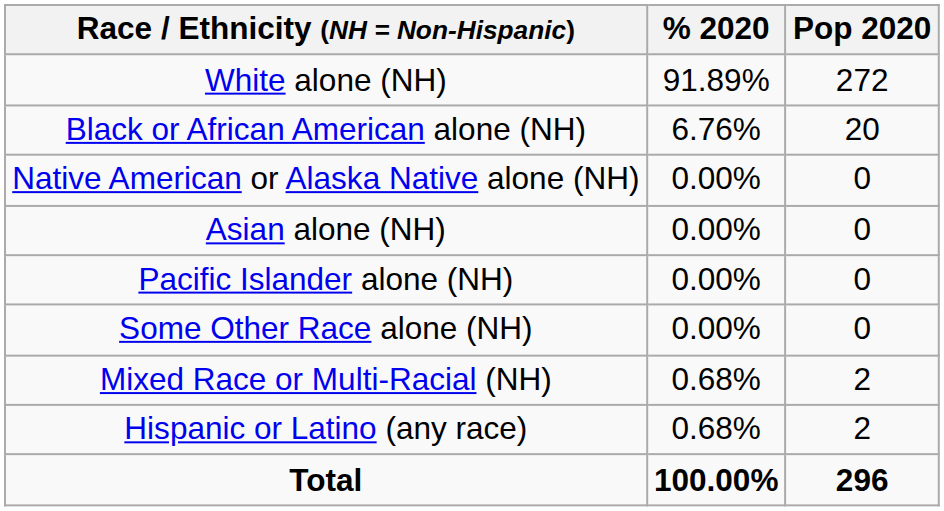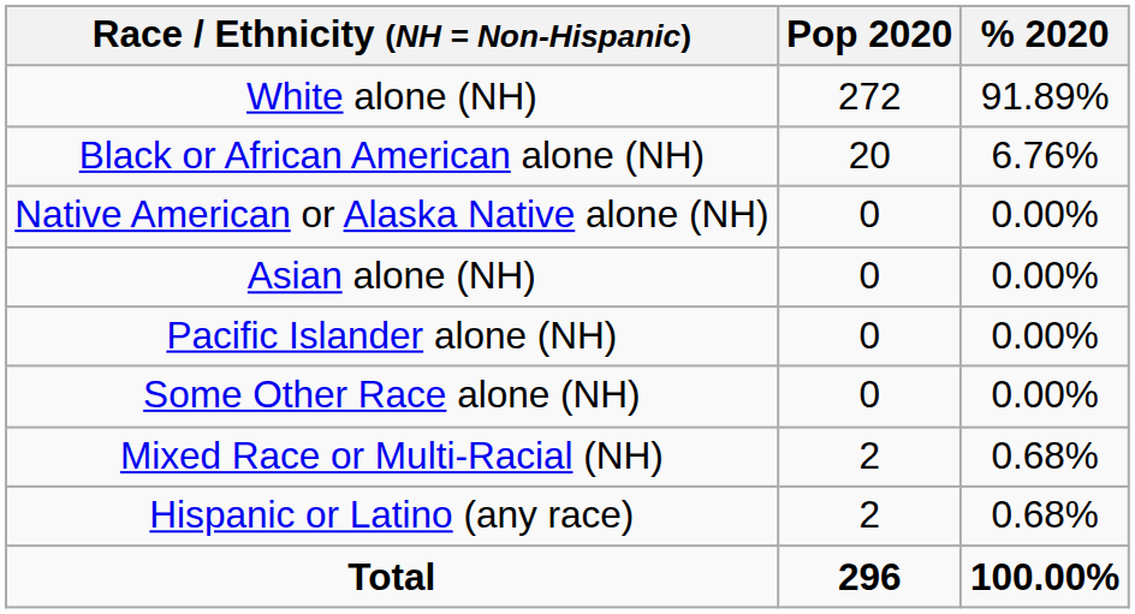columns swapped: Pop 2020 <-> % 2020
